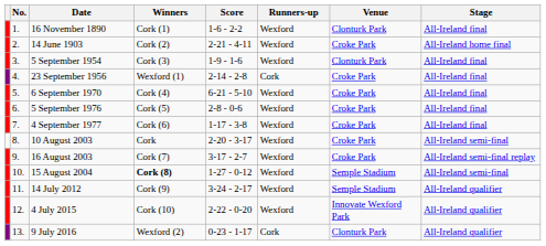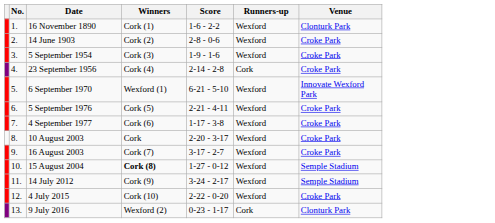- column: Stage | All-Ireland final | All-Ireland home final | All-Ireland final | All-Ireland final | All-Ireland final | All-Ireland final | All-Ireland final | All-Ireland semi-final | All-Ireland semi-final replay | All-Ireland semi-final | All-Ireland qualifier | All-Ireland qualifier | All-Ireland qualifier
14 June 1903 | Score: 2-21 - 4-11 -> 2-8 - 0-6
5 September 1954 | Venue: Clonturk Park -> Croke Park
23 September 1956 | Winners: Wexford (1) -> Cork (4)
6 September 1970 | Winners: Cork (4) -> Wexford (1)
6 September 1970 | Venue: Croke Park -> Innovate Wexford Park
5 September 1976 | Score: 2-8 - 0-6 -> 2-21 - 4-11
4 July 2015 | Venue: Innovate Wexford Park -> Croke Park
